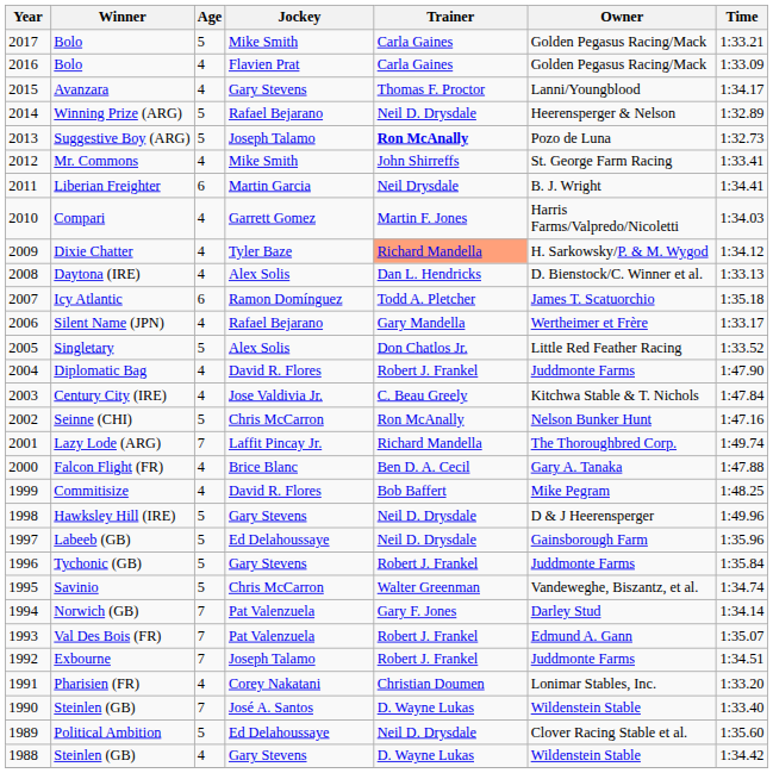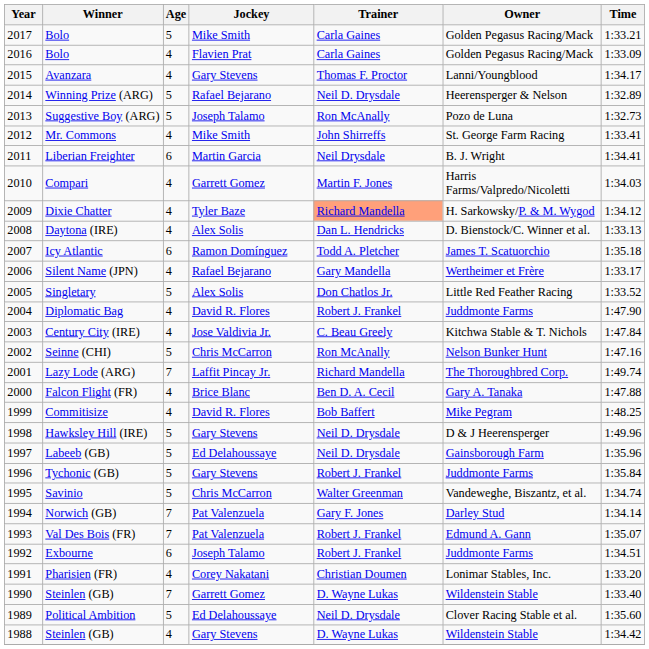Suggestive Boy (ARG) | Trainer: bold -> normal
Exbourne | Age: 7 -> 6
1990 / Steinlen (GB) | Jockey: José A. Santos -> Garrett Gomez
